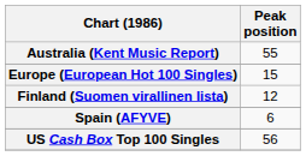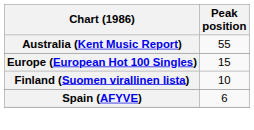Finland (Suomen virallinen lista) | Peak position: 12 -> 10
- row: US Cash Box Top 100 Singles | 56
